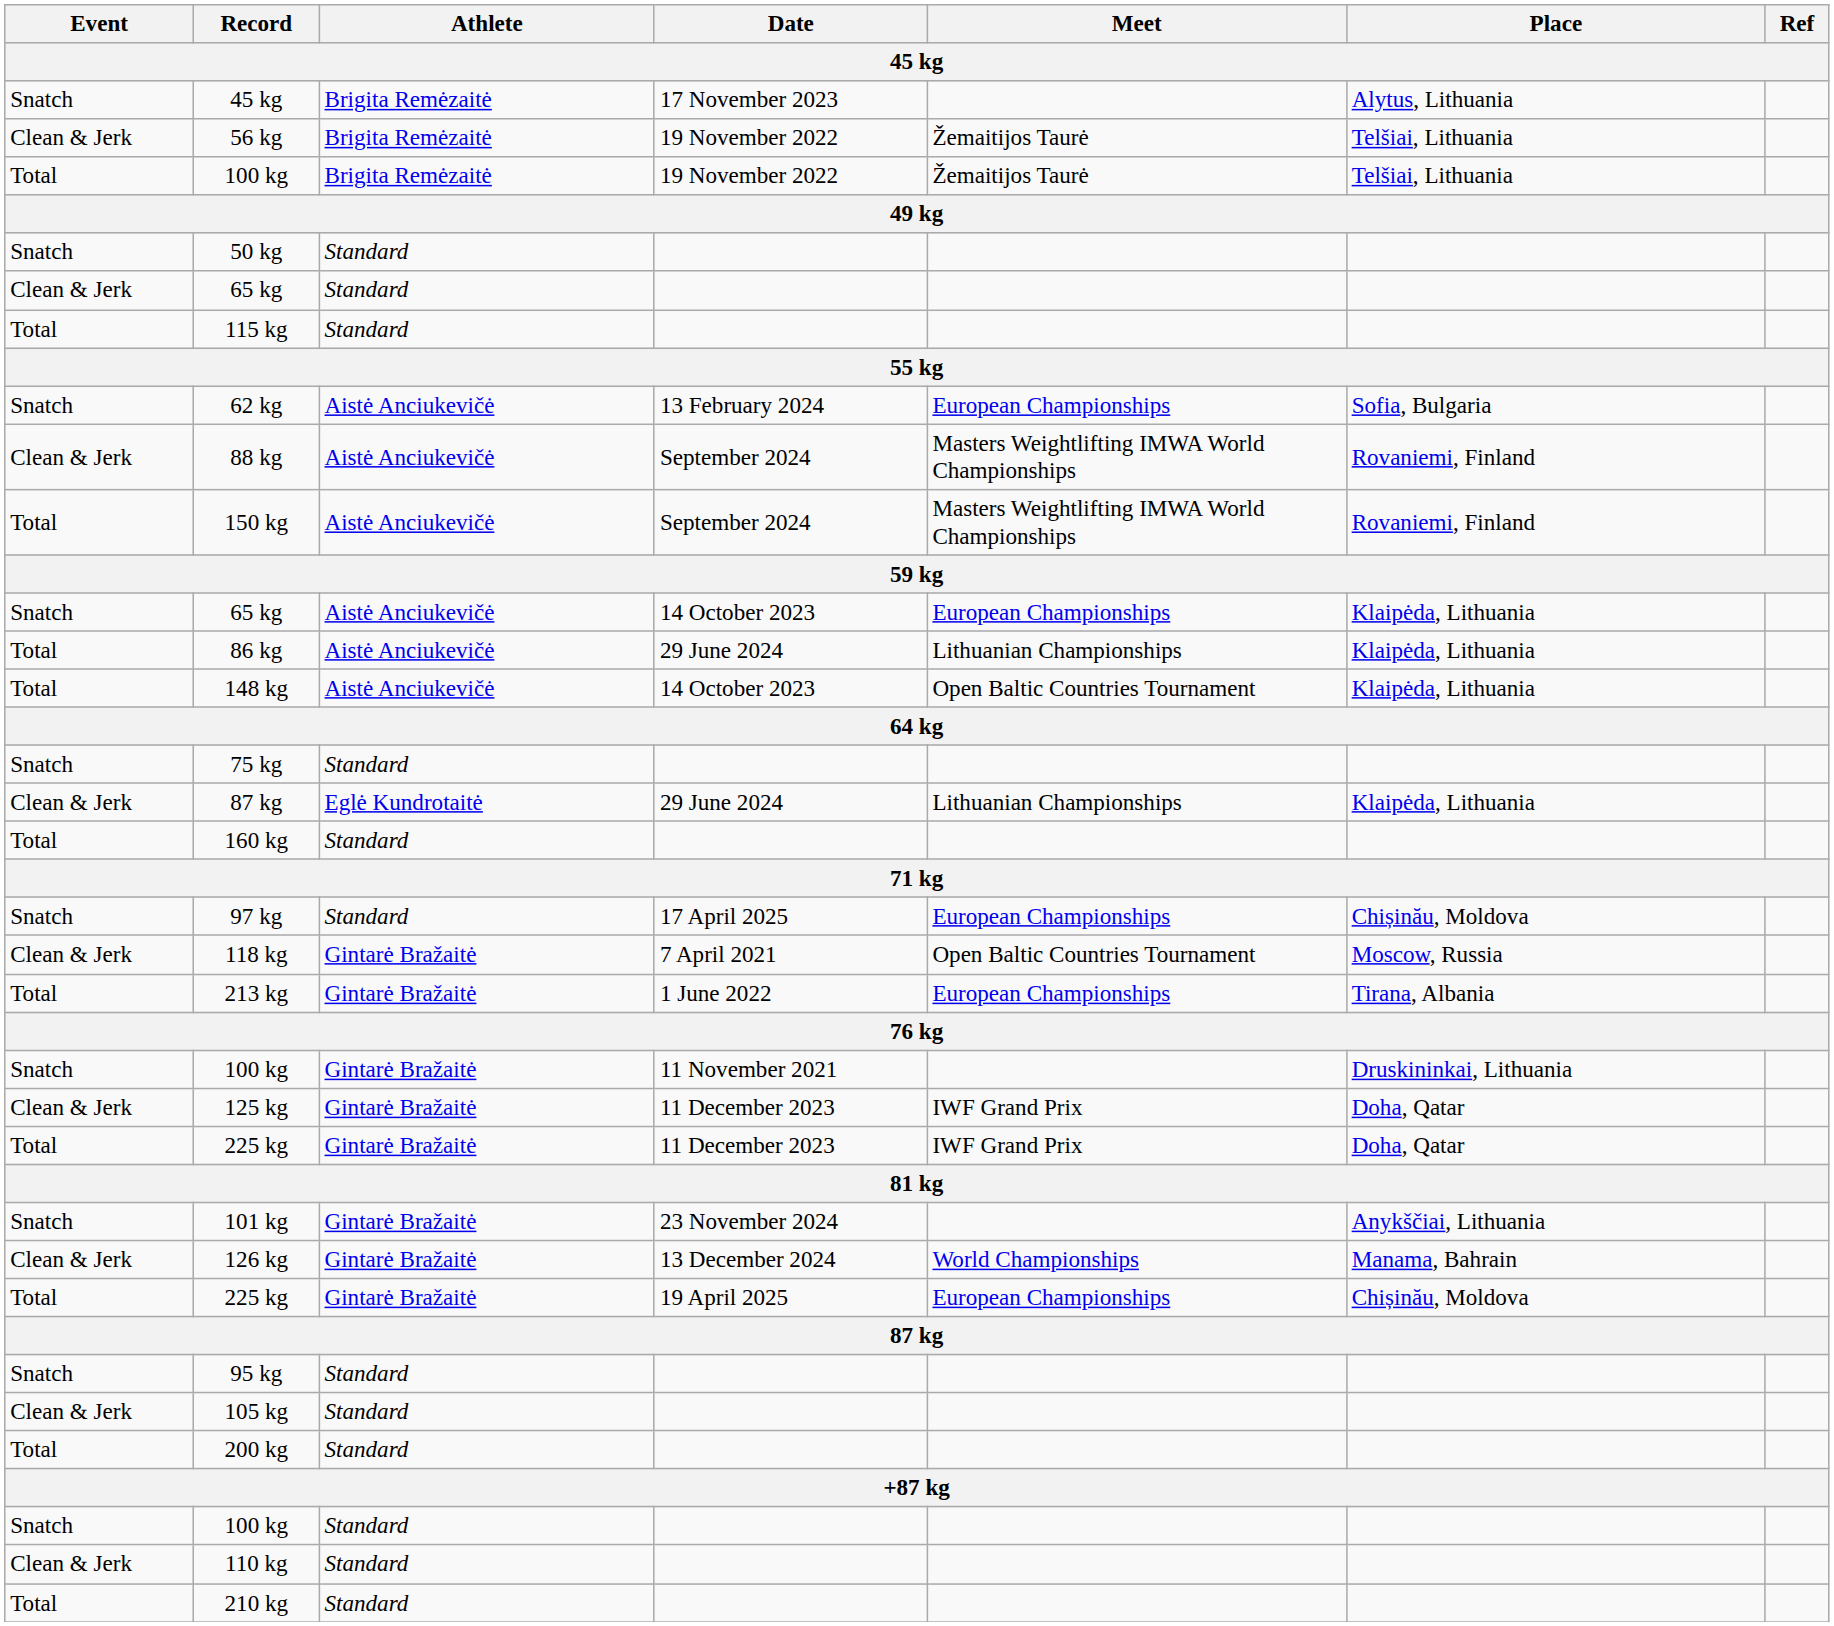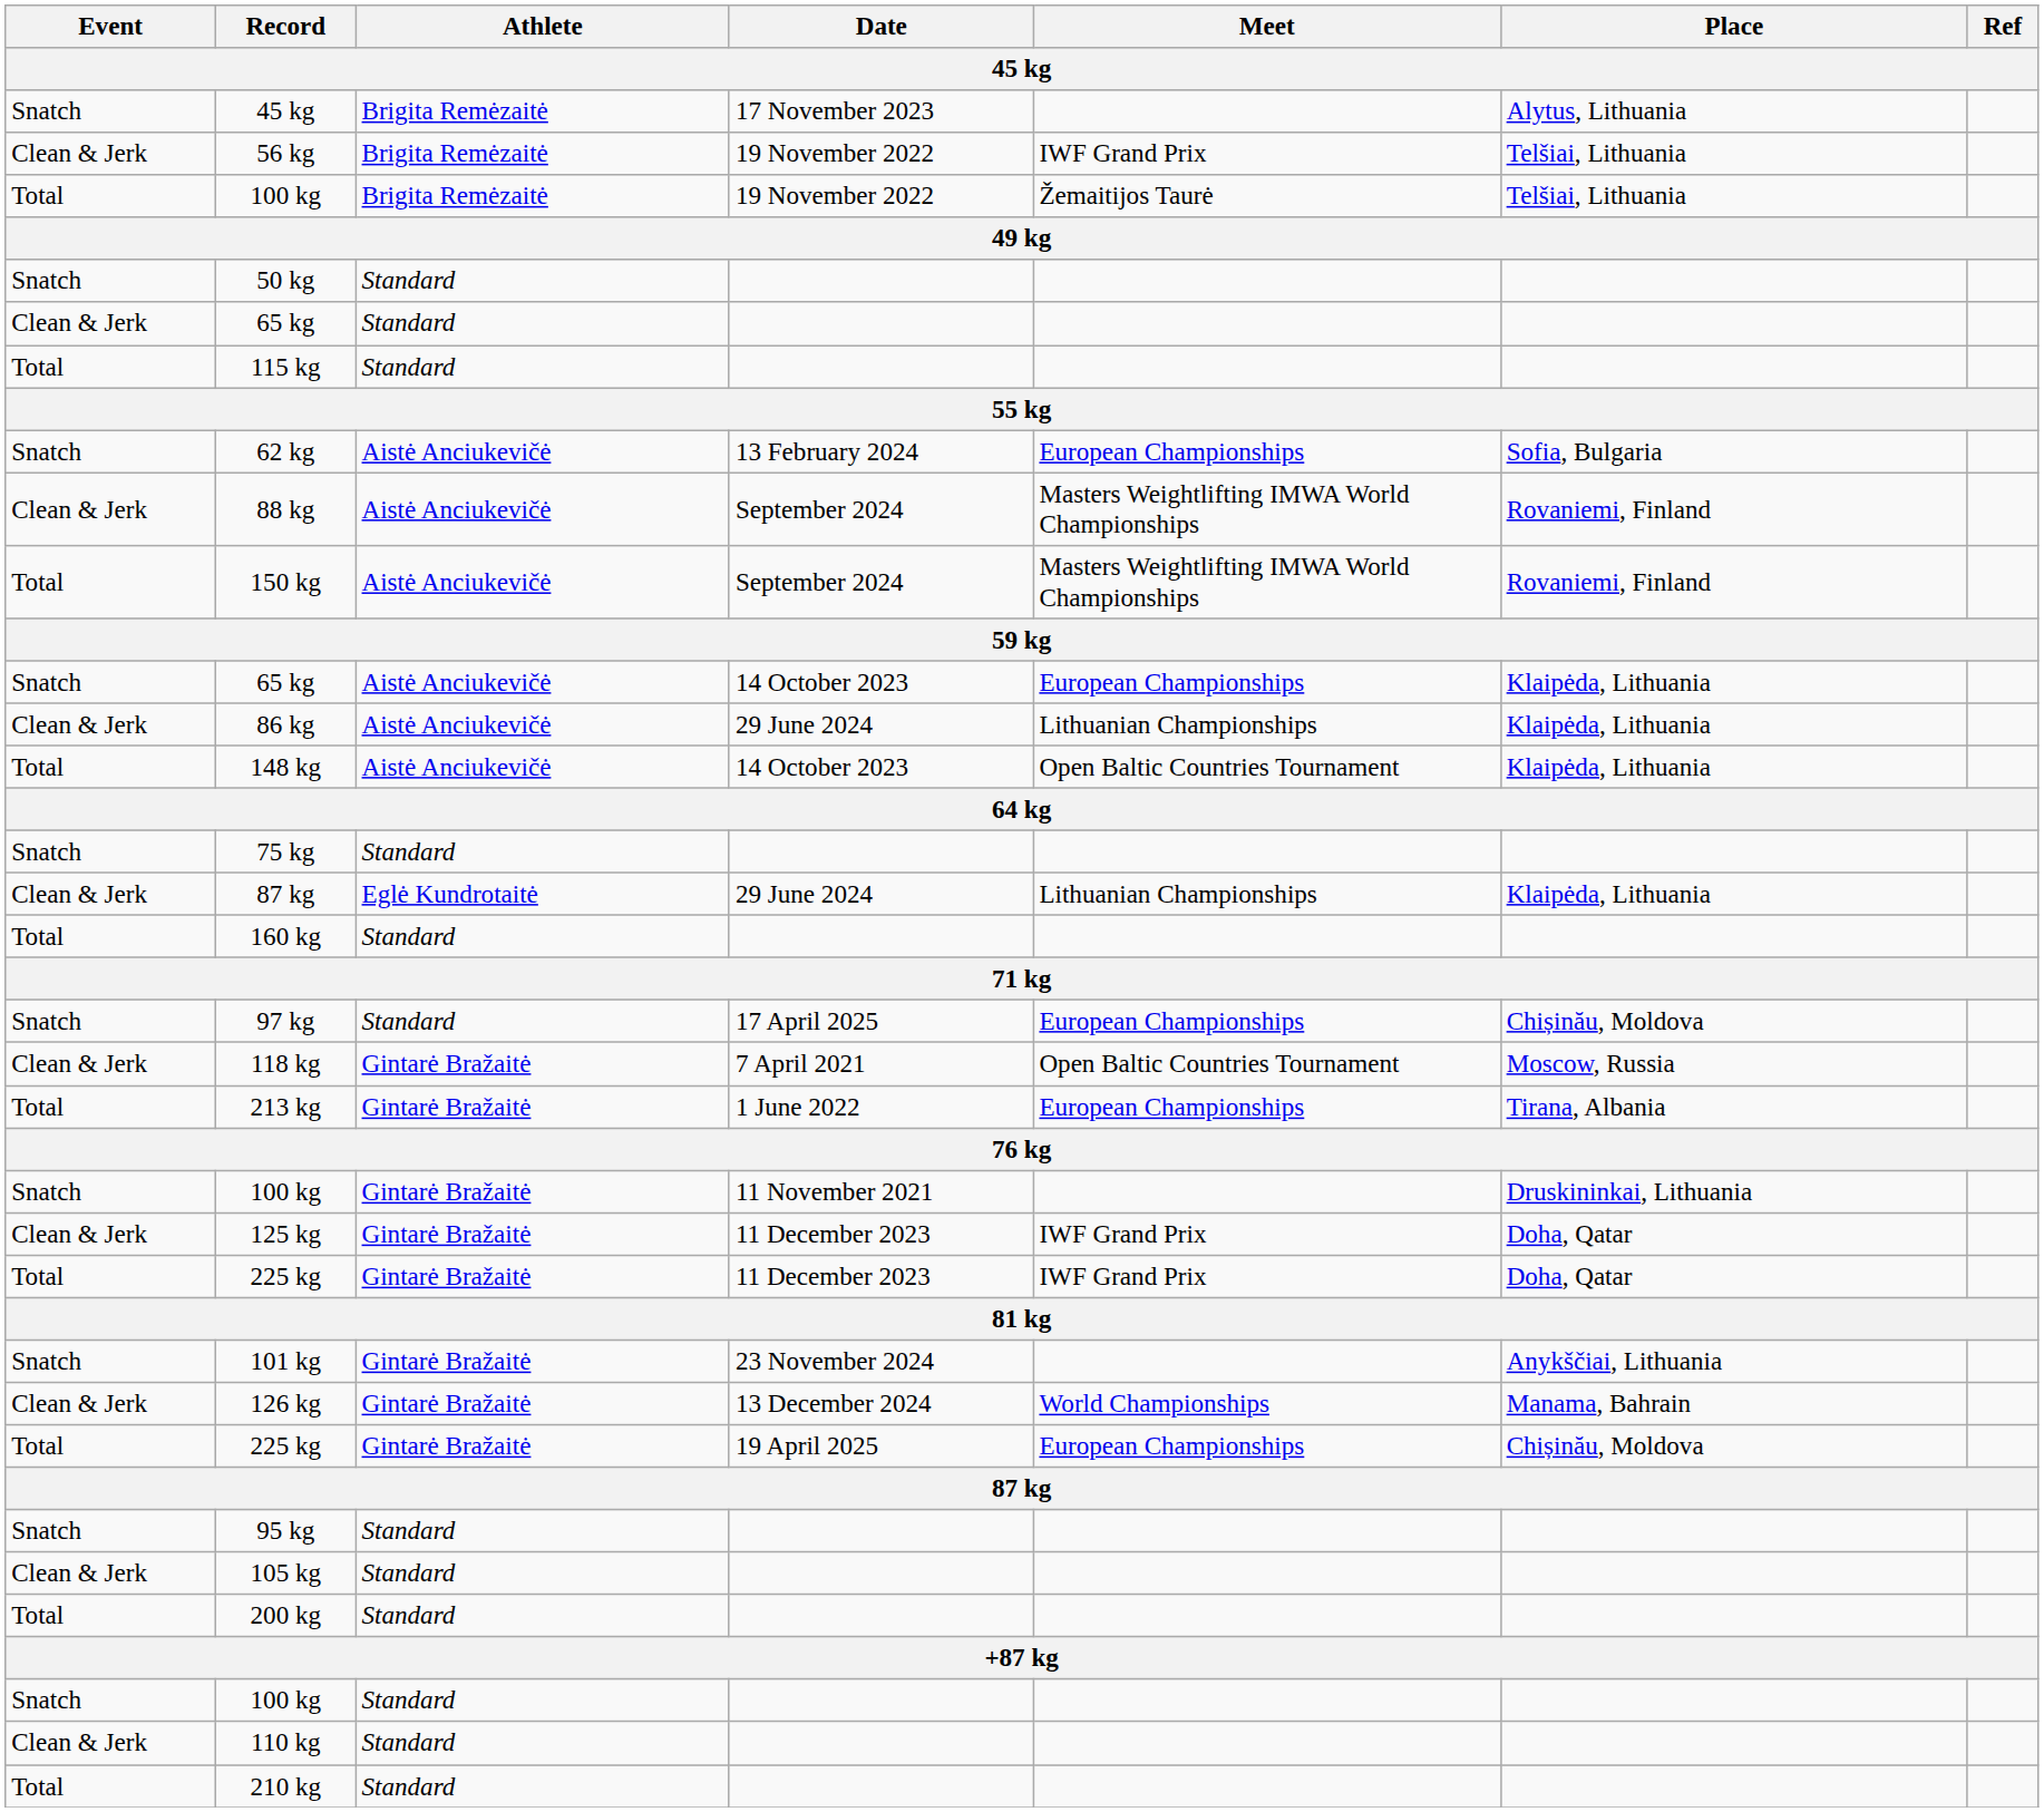56 kg | Meet: Žemaitijos Taurė -> IWF Grand Prix
86 kg | Event: Total -> Clean & Jerk
